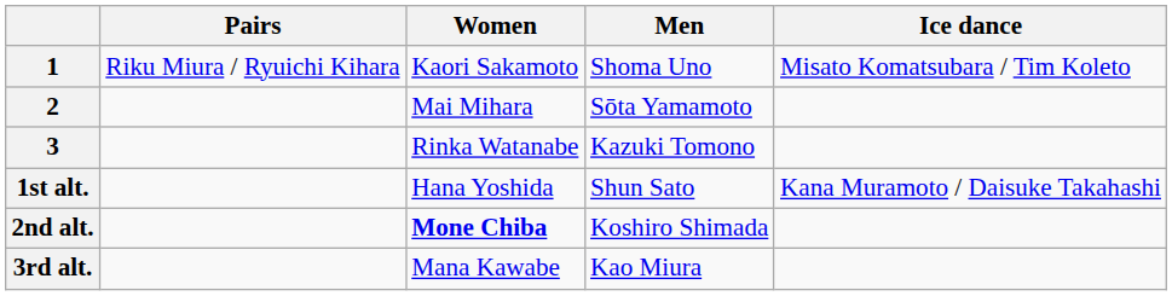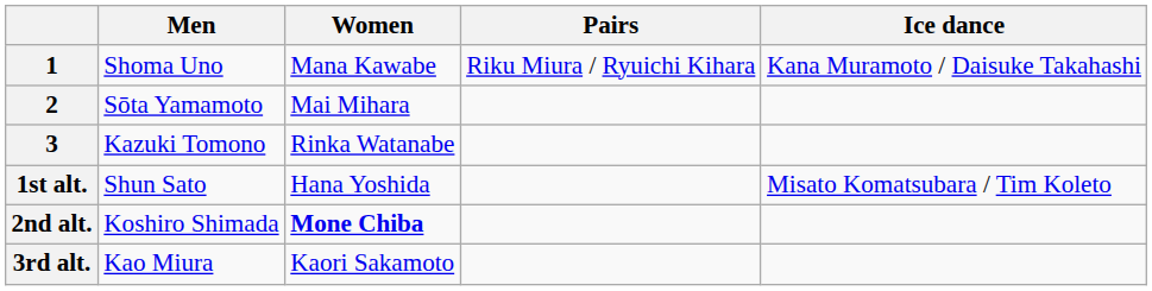columns swapped: Men <-> Pairs
1 | Women: Kaori Sakamoto -> Mana Kawabe
1 | Ice dance: Misato Komatsubara / Tim Koleto -> Kana Muramoto / Daisuke Takahashi
1st alt. | Ice dance: Kana Muramoto / Daisuke Takahashi -> Misato Komatsubara / Tim Koleto
3rd alt. | Women: Mana Kawabe -> Kaori Sakamoto
